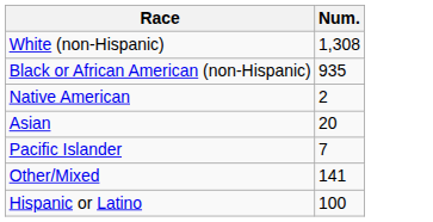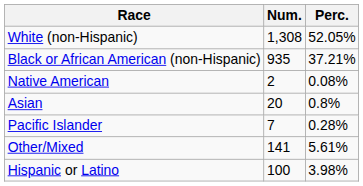+ column: Perc. | 52.05% | 37.21% | 0.08% | 0.8% | 0.28% | 5.61% | 3.98%
